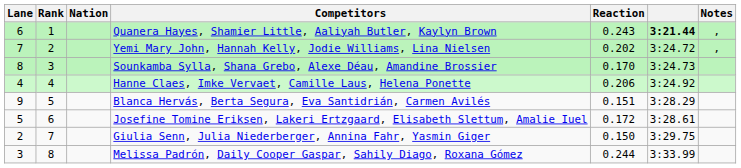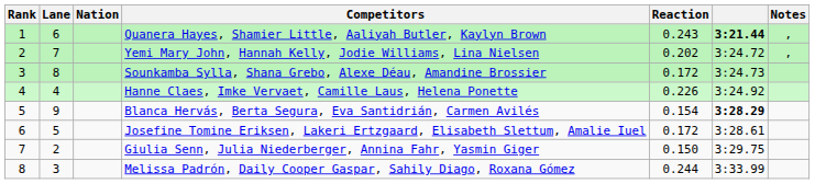columns swapped: Rank <-> Lane
Sounkamba Sylla, Shana Grebo, Alexe Déau, Amandine Brossier | Reaction: 0.170 -> 0.172
Hanne Claes, Imke Vervaet, Camille Laus, Helena Ponette | Reaction: 0.206 -> 0.226
Blanca Hervás, Berta Segura, Eva Santidrián, Carmen Avilés | Reaction: 0.151 -> 0.154
Blanca Hervás, Berta Segura, Eva Santidrián, Carmen Avilés | column 6: normal -> bold
